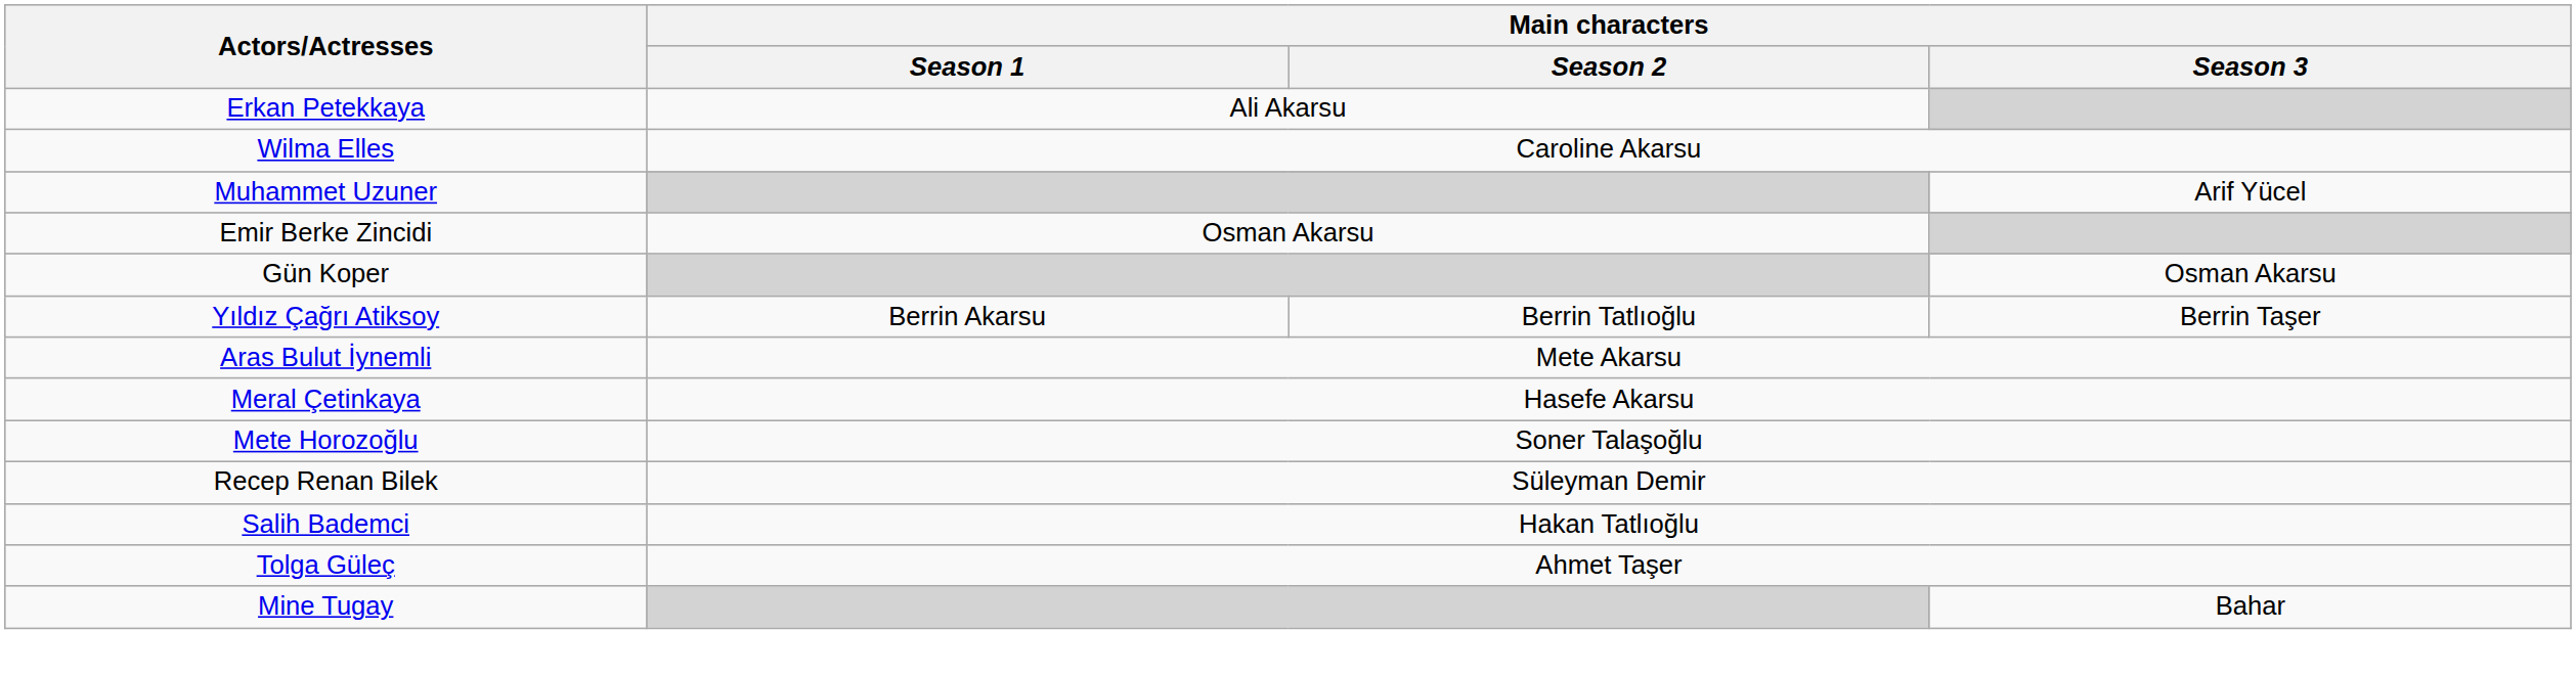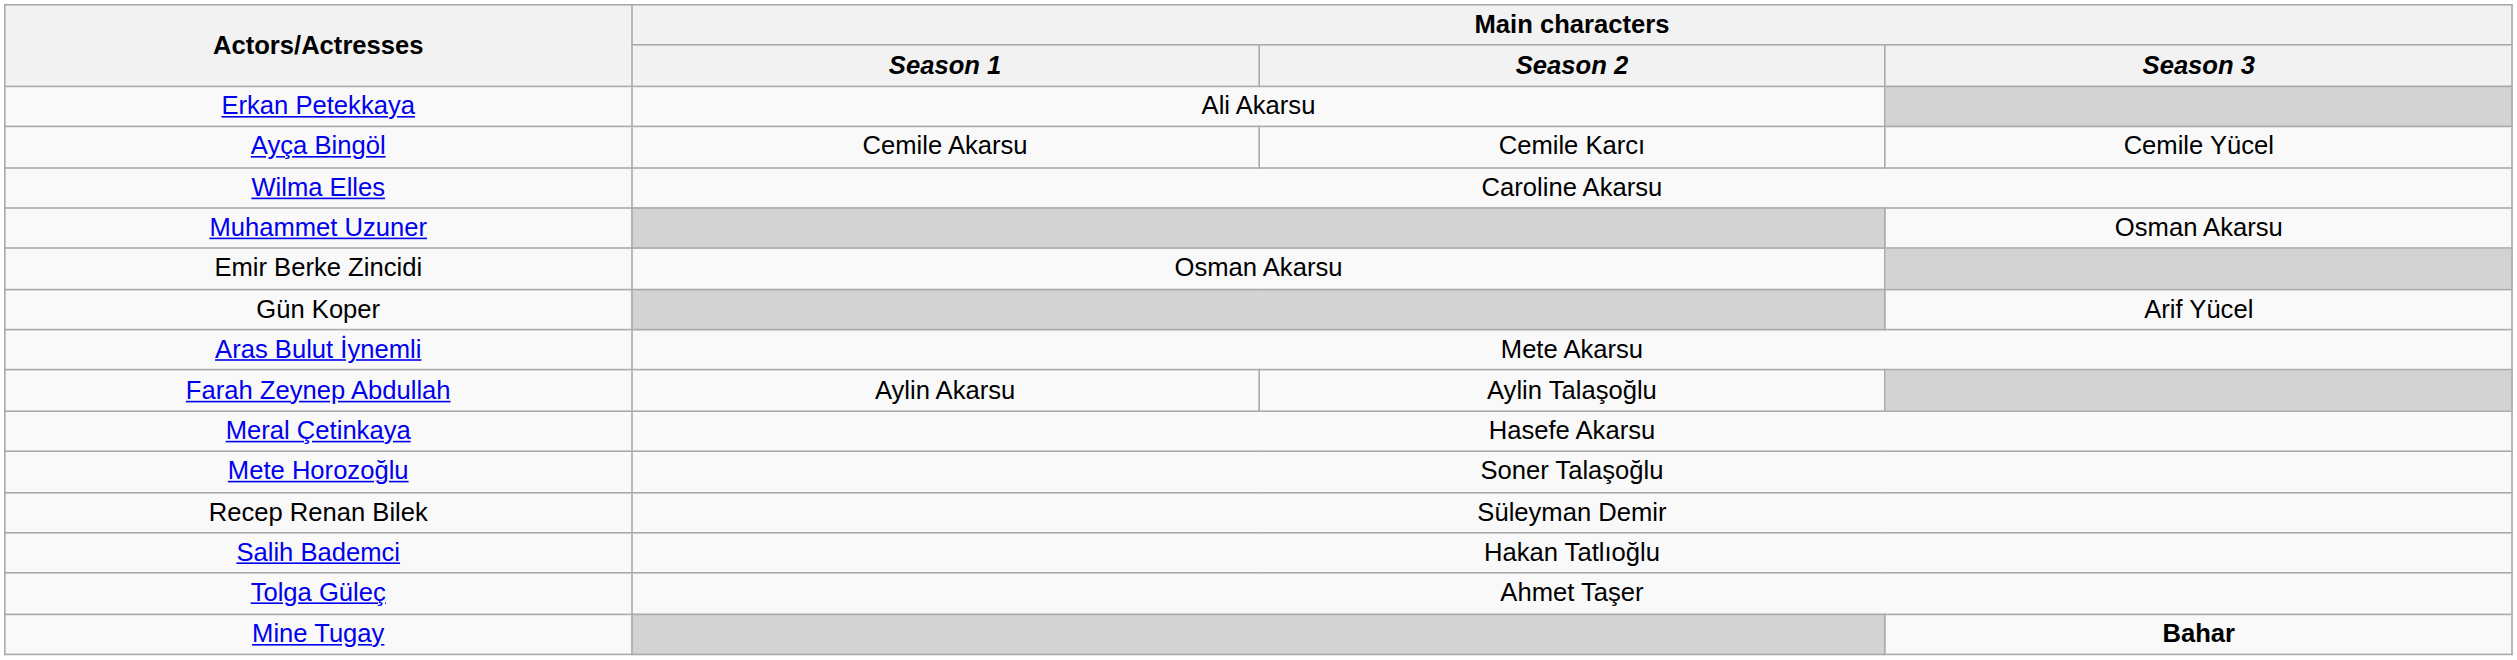+ row: Ayça Bingöl | Cemile Akarsu | Cemile Karcı | Cemile Yücel
Muhammet Uzuner | Main characters / Season 3: Arif Yücel -> Osman Akarsu
Gün Koper | Main characters / Season 3: Osman Akarsu -> Arif Yücel
- row: Yıldız Çağrı Atiksoy | Berrin Akarsu | Berrin Tatlıoğlu | Berrin Taşer
+ row: Farah Zeynep Abdullah | Aylin Akarsu | Aylin Talaşoğlu
Mine Tugay | Main characters / Season 3: normal -> bold
